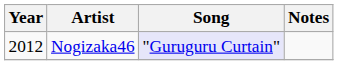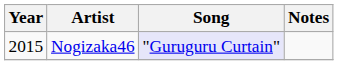Nogizaka46 | Year: 2012 -> 2015
